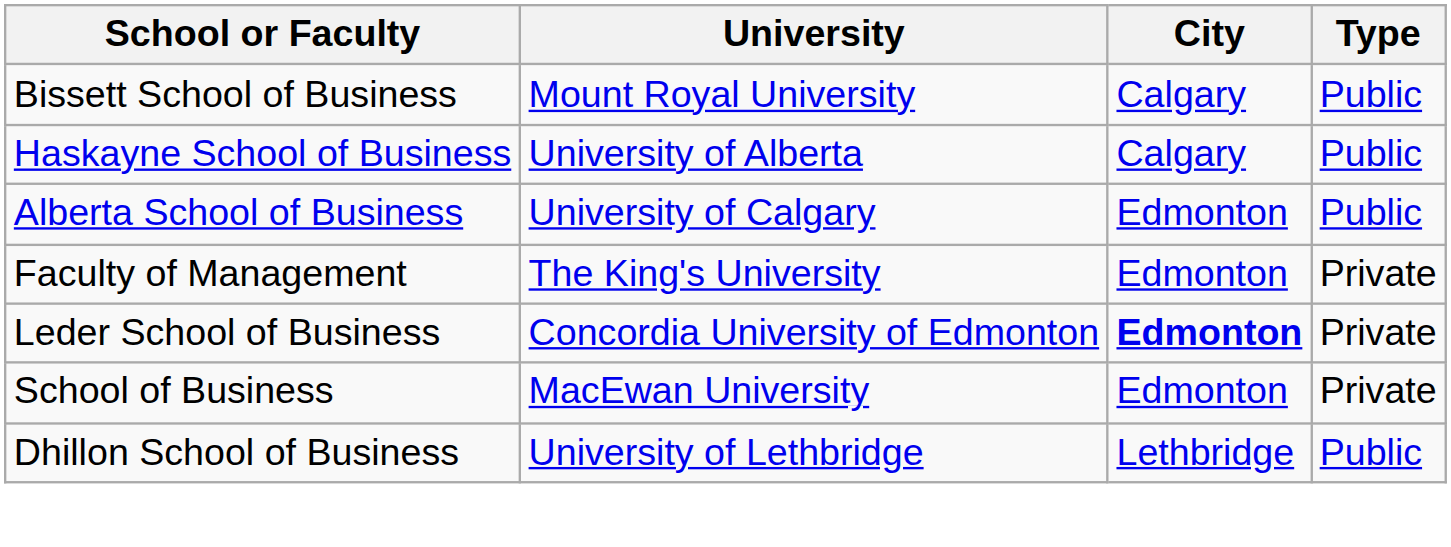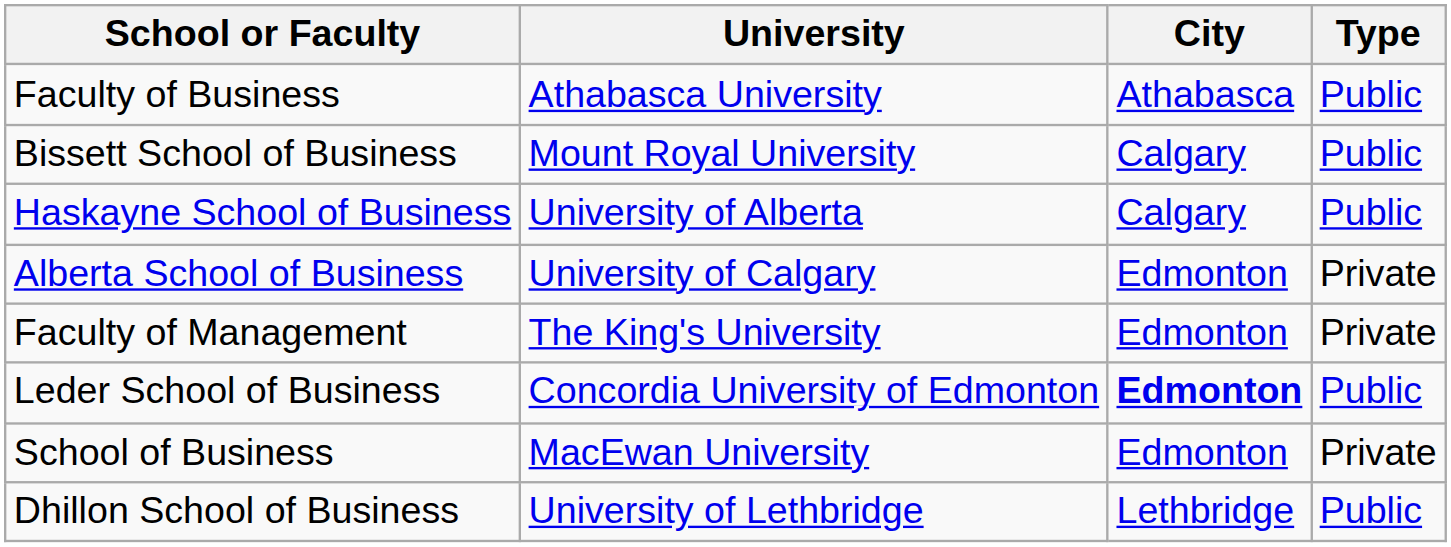+ row: Faculty of Business | Athabasca University | Athabasca | Public
Alberta School of Business | Type: Public -> Private
Leder School of Business | Type: Private -> Public
